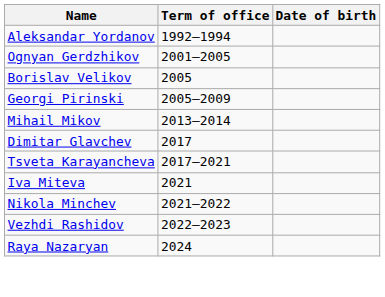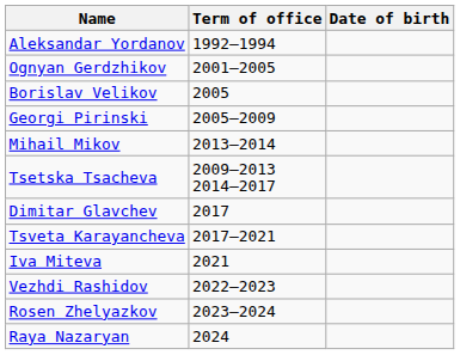+ row: Tsetska Tsacheva | 2009–2013 2014–2017
- row: Nikola Minchev | 2021–2022
+ row: Rosen Zhelyazkov | 2023–2024
